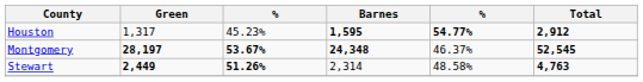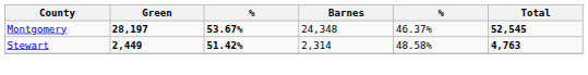- row: Houston | 1,317 | 45.23% | 1,595 | 54.77% | 2,912
Montgomery | Barnes: bold -> normal
Stewart | column 3: 51.26% -> 51.42%
